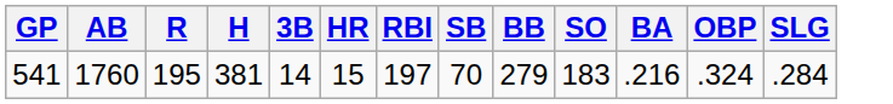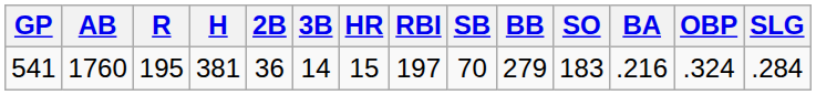+ column: 2B | 36
